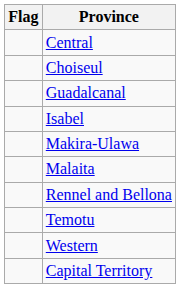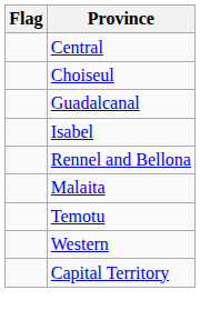- row: Makira-Ulawa
rows swapped: Malaita <-> Rennel and Bellona
